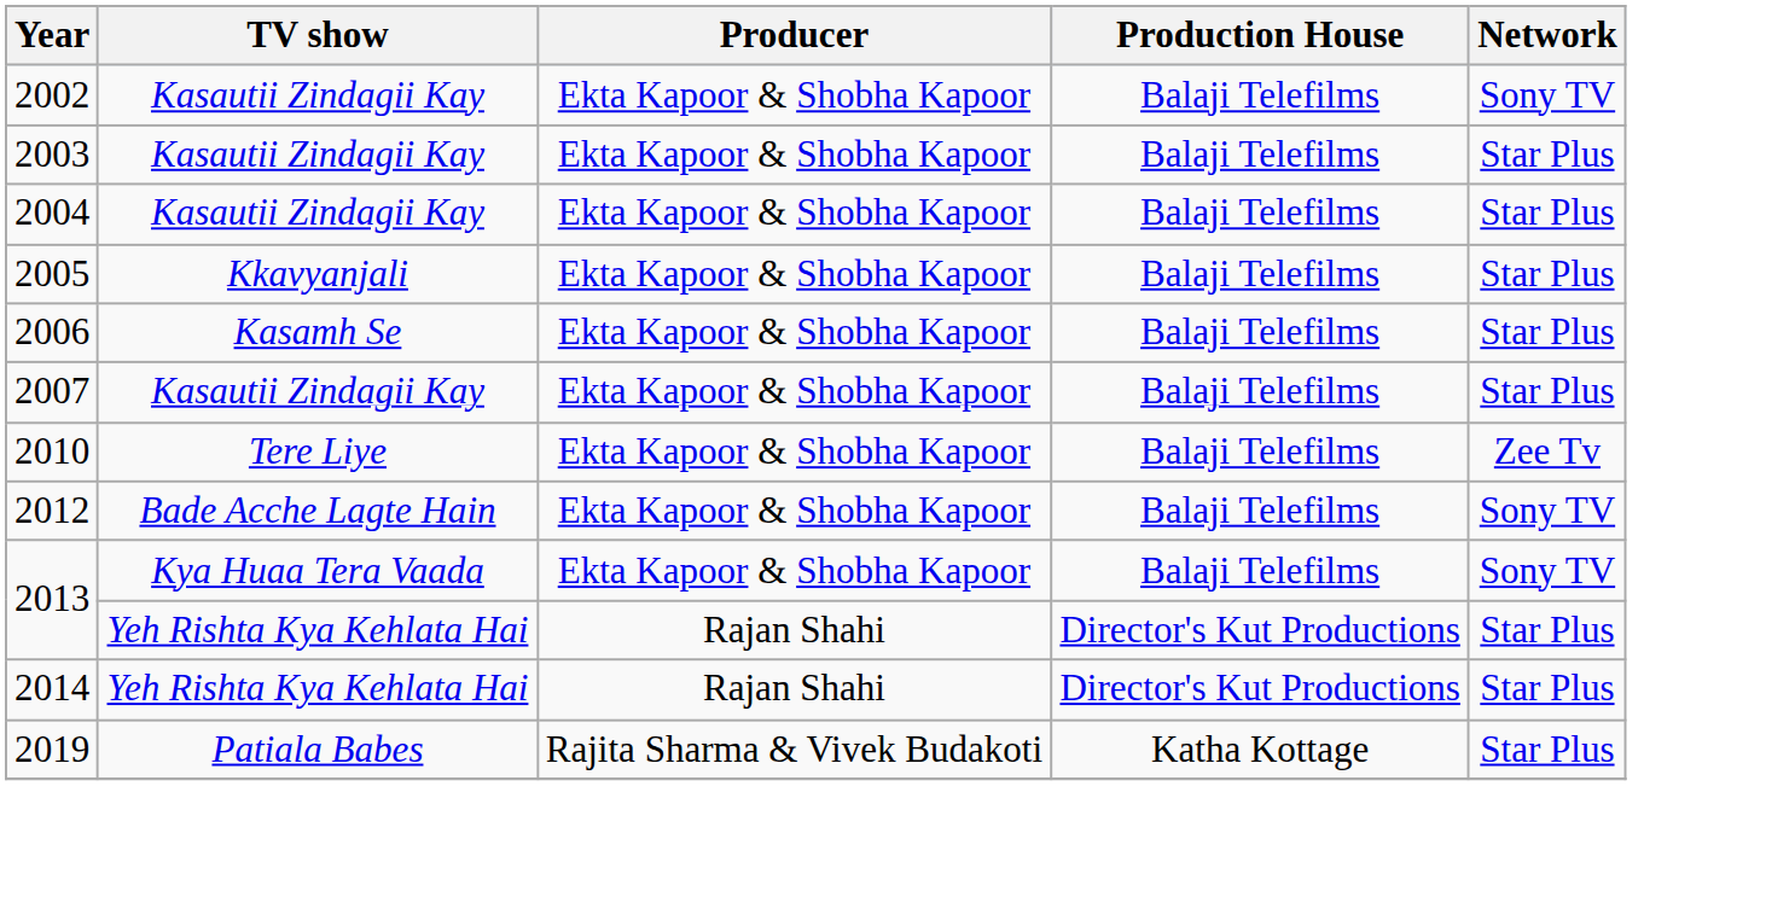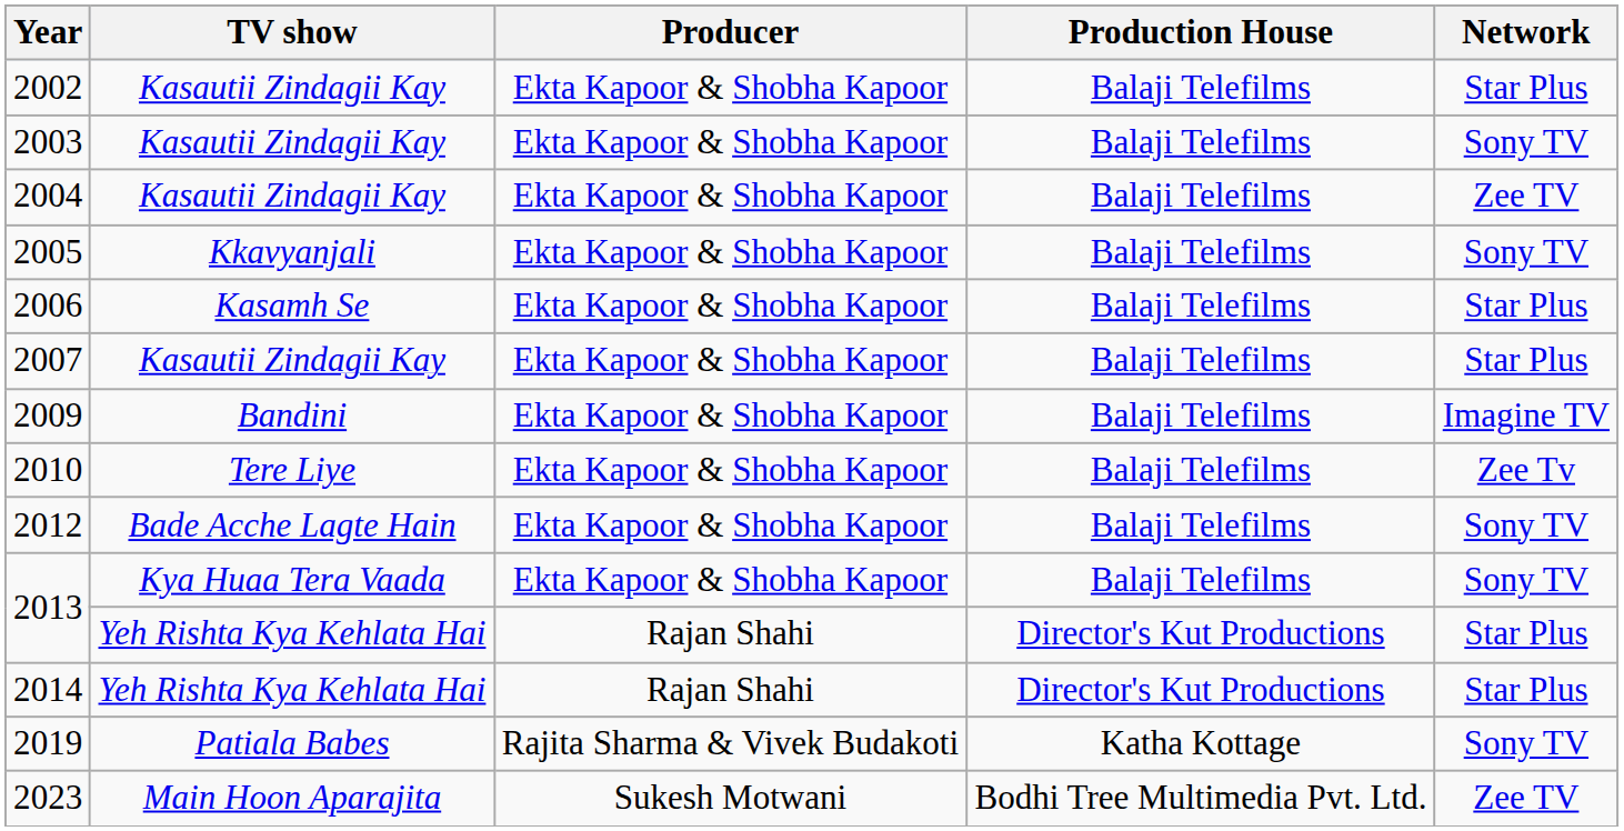2002 | Network: Sony TV -> Star Plus
2003 | Network: Star Plus -> Sony TV
2004 | Network: Star Plus -> Zee TV
2005 | Network: Star Plus -> Sony TV
+ row: 2009 | Bandini | Ekta Kapoor & Shobha Kapoor | Balaji Telefilms | Imagine TV
2019 | Network: Star Plus -> Sony TV
+ row: 2023 | Main Hoon Aparajita | Sukesh Motwani | Bodhi Tree Multimedia Pvt. Ltd. | Zee TV
